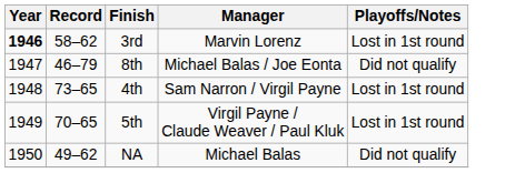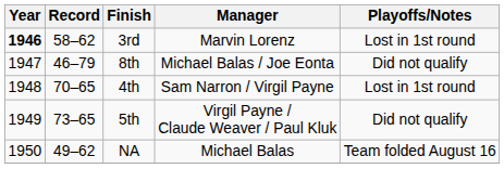4th | Record: 73–65 -> 70–65
5th | Record: 70–65 -> 73–65
5th | Playoffs/Notes: Lost in 1st round -> Did not qualify
NA | Playoffs/Notes: Did not qualify -> Team folded August 16
